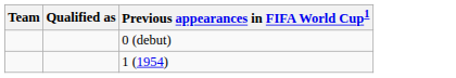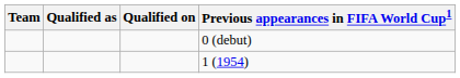+ column: Qualified on
